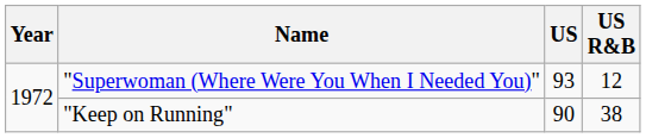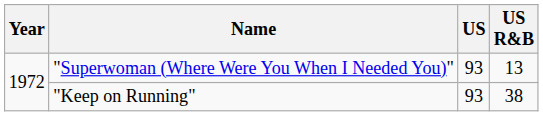"Superwoman (Where Were You When I Needed You)" | US R&B: 12 -> 13
"Keep on Running" | US: 90 -> 93
